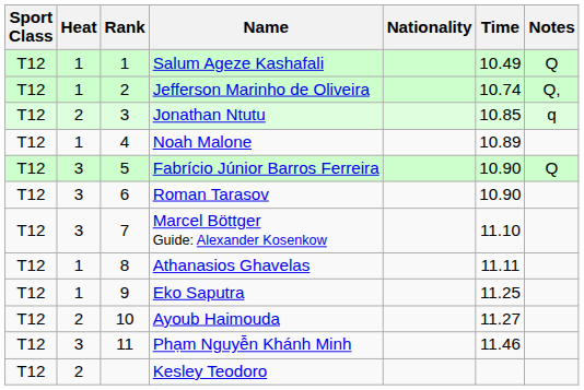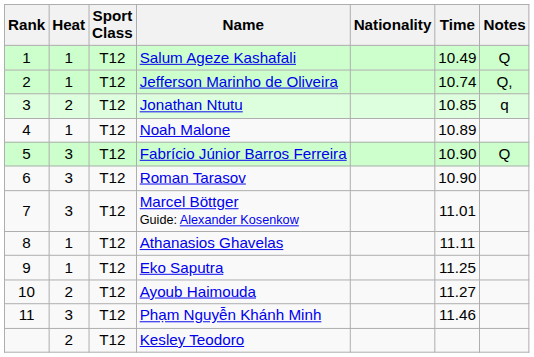columns swapped: Rank <-> Sport Class
Marcel Böttger Guide: Alexander Kosenkow | Time: 11.10 -> 11.01
